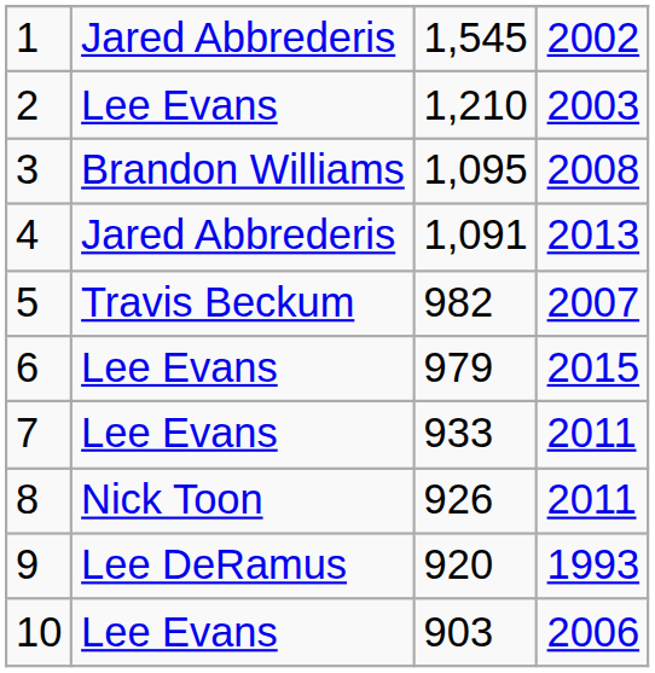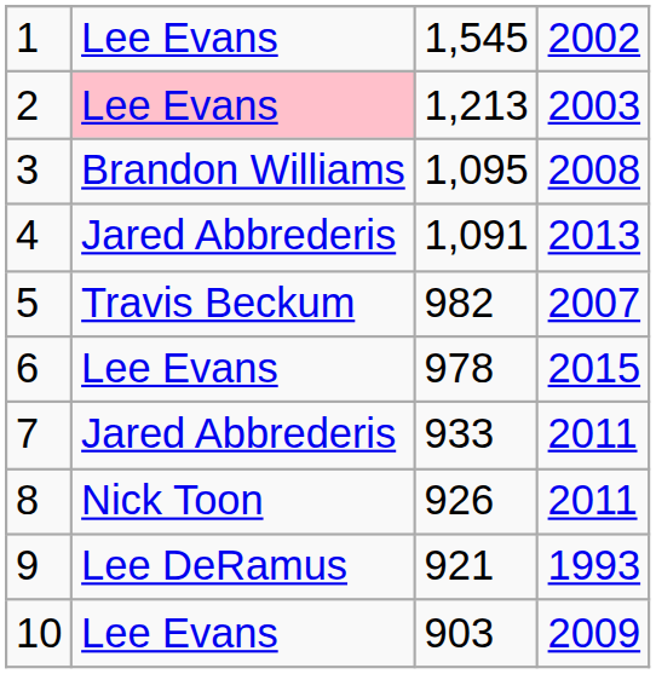1 | column 2: Jared Abbrederis -> Lee Evans
2 | column 2: no background -> pink background
2 | column 3: 1,210 -> 1,213
6 | column 3: 979 -> 978
7 | column 2: Lee Evans -> Jared Abbrederis
9 | column 3: 920 -> 921
10 | column 4: 2006 -> 2009
